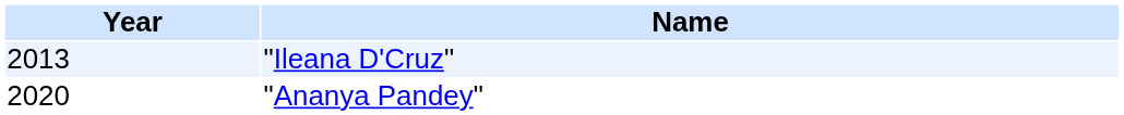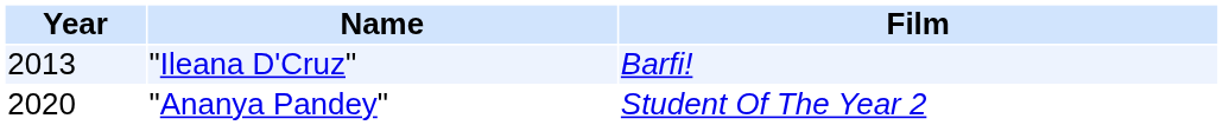+ column: Film | Barfi! | Student Of The Year 2
